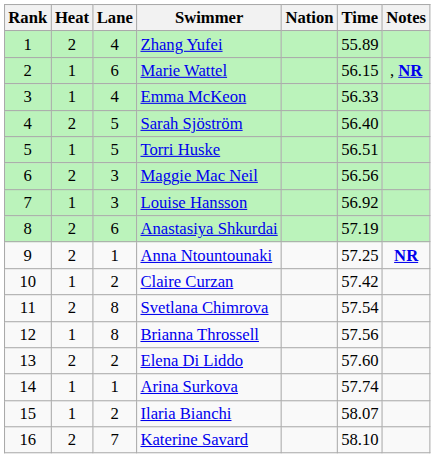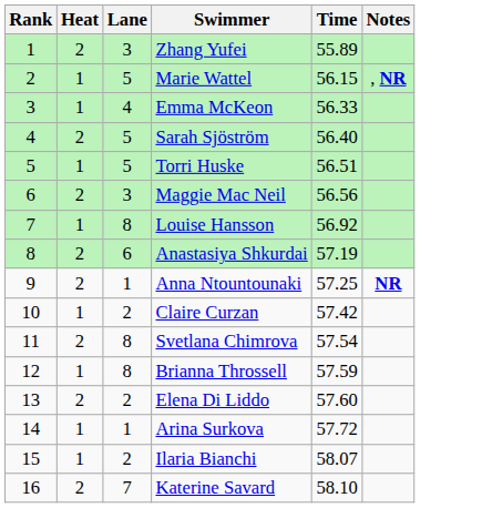- column: Nation
Zhang Yufei | Lane: 4 -> 3
Marie Wattel | Lane: 6 -> 5
Louise Hansson | Lane: 3 -> 8
Brianna Throssell | Time: 57.56 -> 57.59
Arina Surkova | Time: 57.74 -> 57.72
